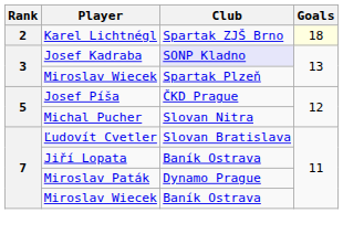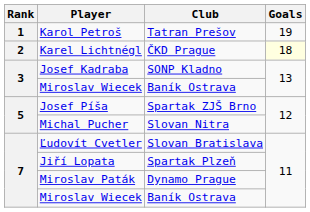+ row: 1 | Karol Petroš | Tatran Prešov | 19
Karel Lichtnégl | Club: Spartak ZJŠ Brno -> ČKD Prague
Josef Kadraba | Club: lavender background -> no background
3 / Miroslav Wiecek | Club: Spartak Plzeň -> Baník Ostrava
Josef Píša | Club: ČKD Prague -> Spartak ZJŠ Brno
Jiří Lopata | Club: Baník Ostrava -> Spartak Plzeň
